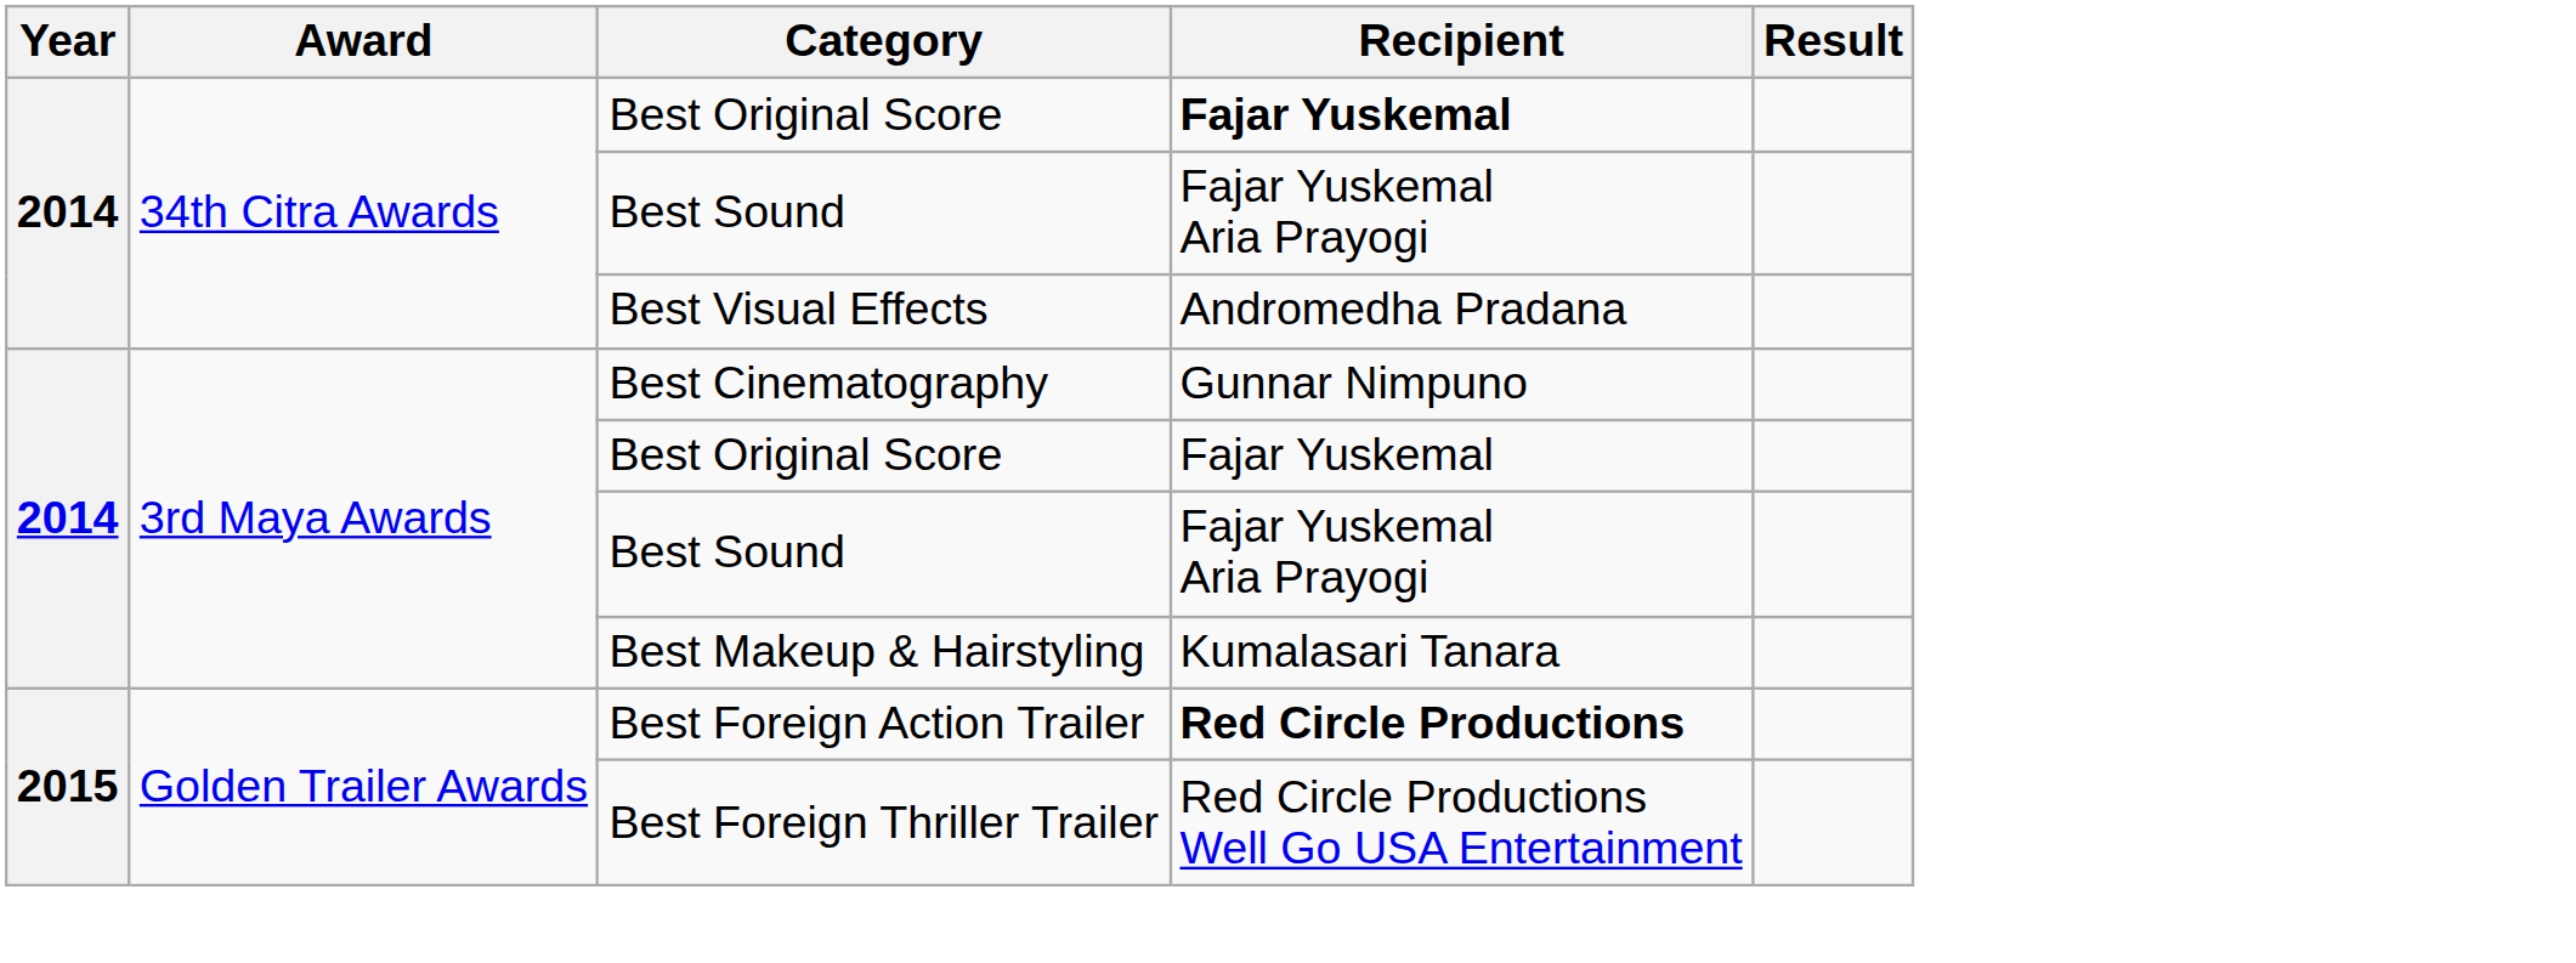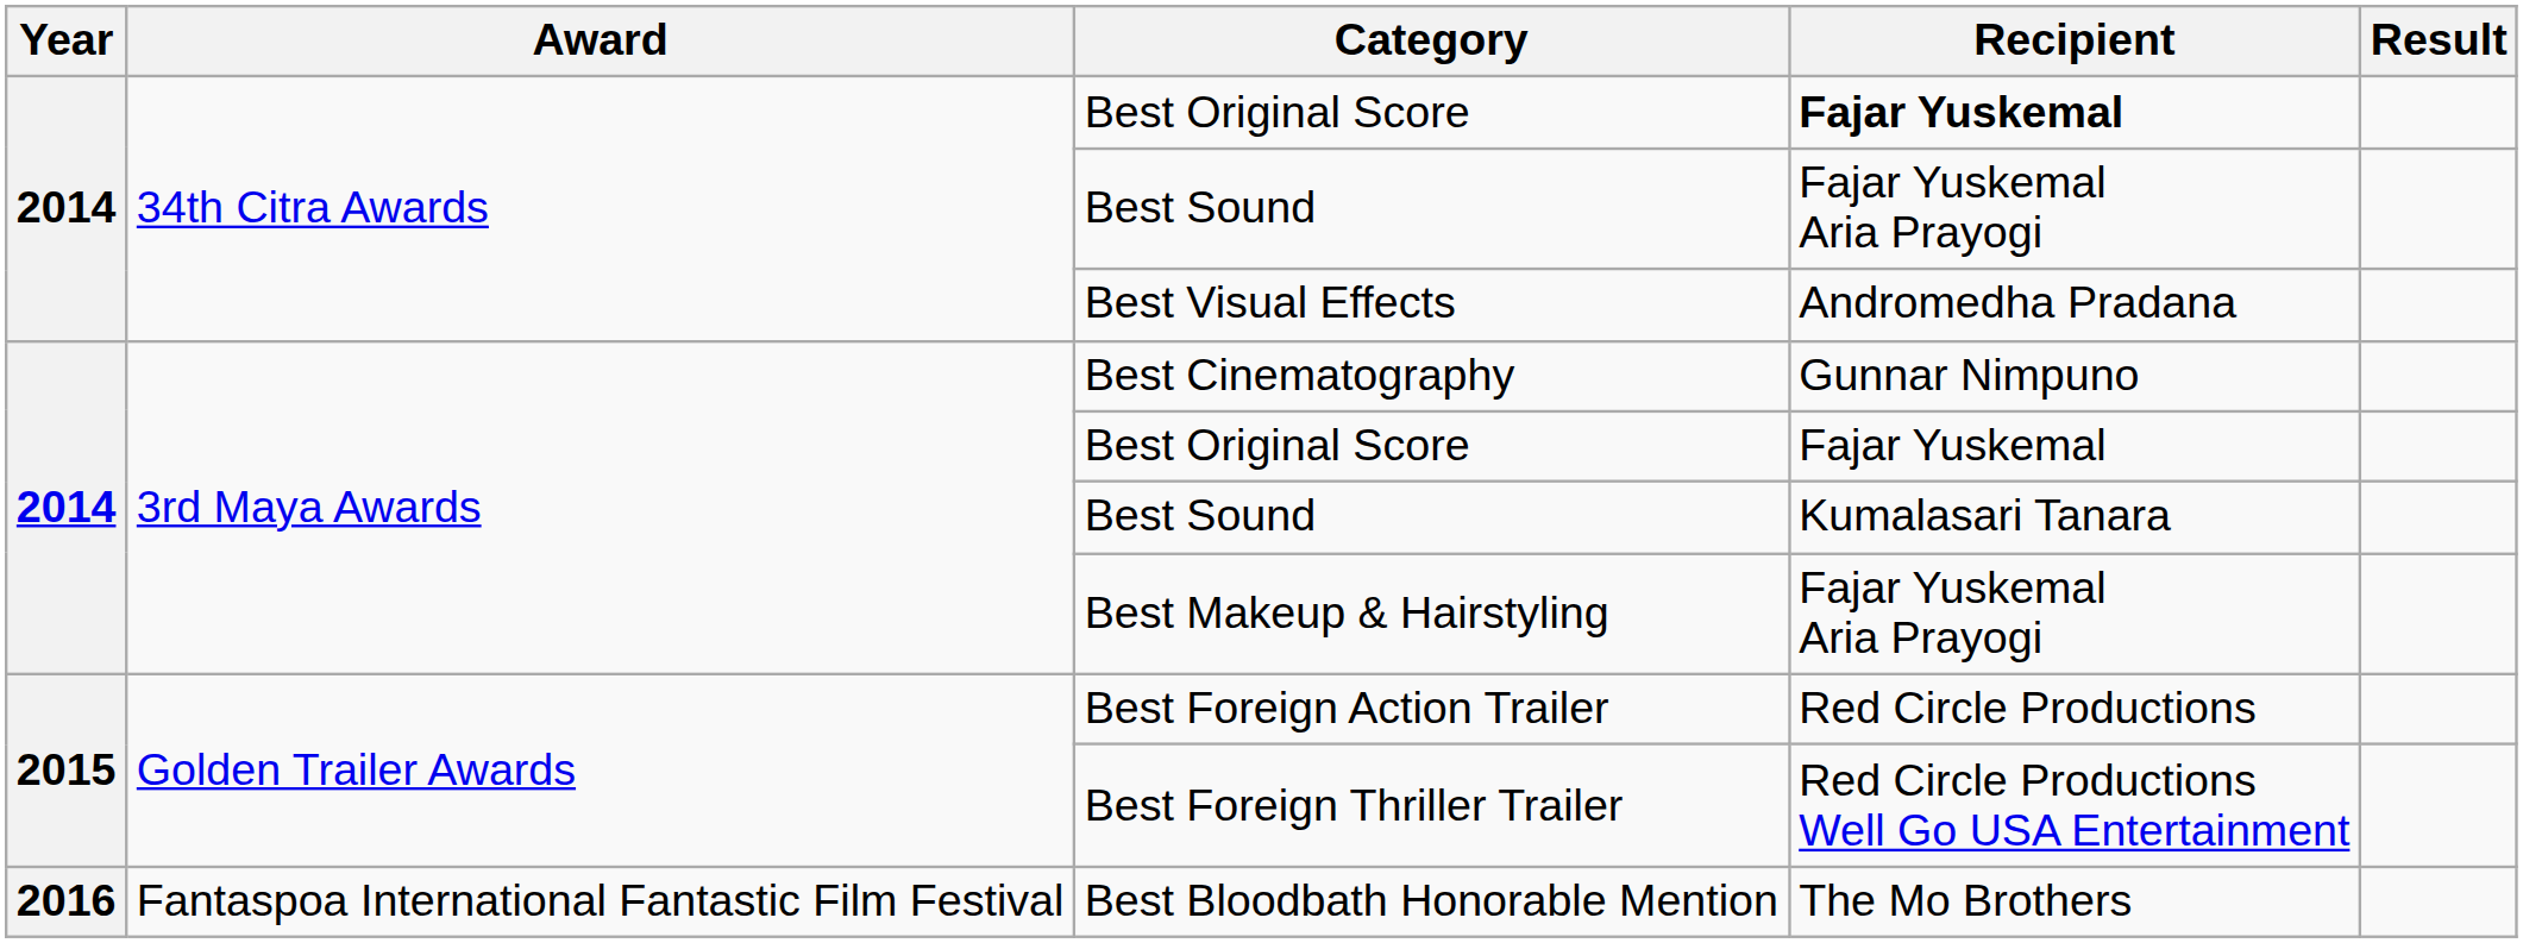3rd Maya Awards / Best Sound | Recipient: Fajar Yuskemal Aria Prayogi -> Kumalasari Tanara
Best Makeup & Hairstyling | Recipient: Kumalasari Tanara -> Fajar Yuskemal Aria Prayogi
Best Foreign Action Trailer | Recipient: bold -> normal
+ row: 2016 | Fantaspoa International Fantastic Film Festival | Best Bloodbath Honorable Mention | The Mo Brothers
